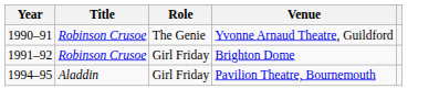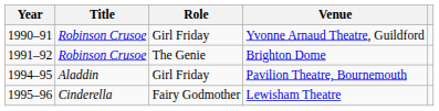Yvonne Arnaud Theatre, Guildford | Role: The Genie -> Girl Friday
Brighton Dome | Role: Girl Friday -> The Genie
+ row: 1995–96 | Cinderella | Fairy Godmother | Lewisham Theatre
